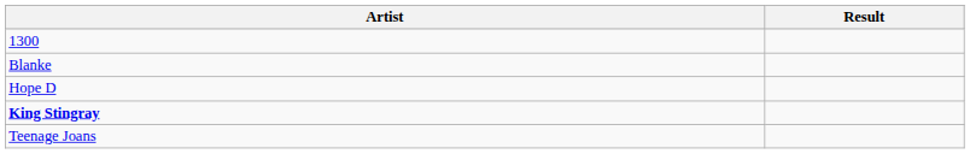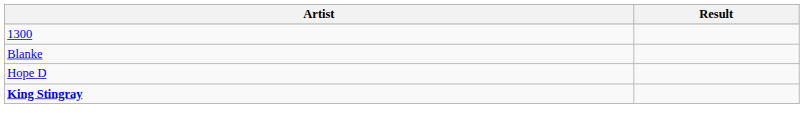- row: Teenage Joans
